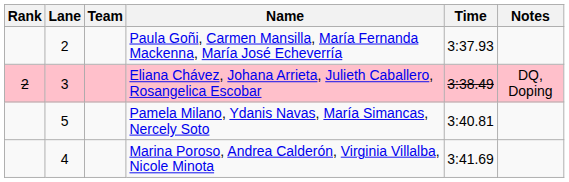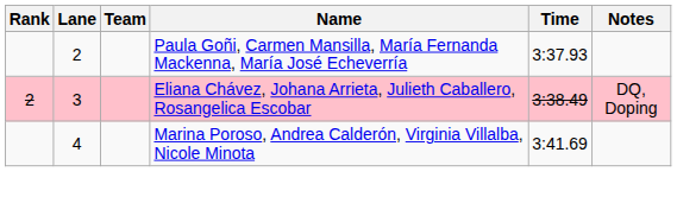- row: 5 | Pamela Milano, Ydanis Navas, María Simancas, Nercely Soto | 3:40.81
